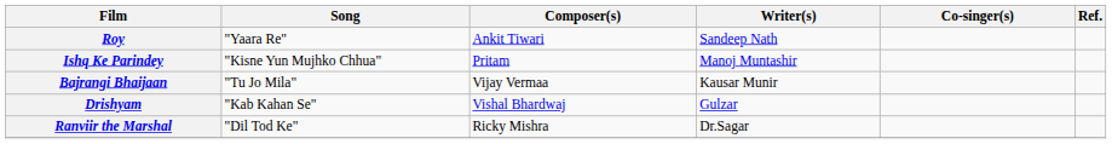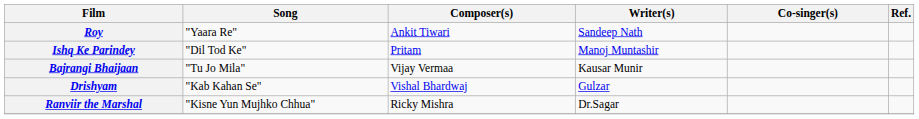Ishq Ke Parindey | Song: "Kisne Yun Mujhko Chhua" -> "Dil Tod Ke"
Ranviir the Marshal | Song: "Dil Tod Ke" -> "Kisne Yun Mujhko Chhua"
